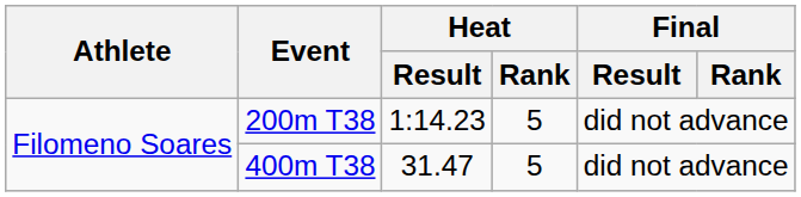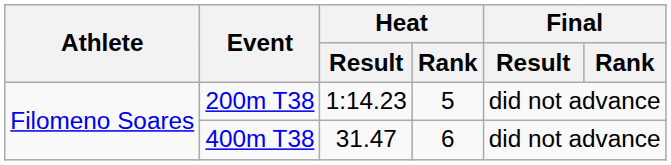400m T38 | Heat / Rank: 5 -> 6
